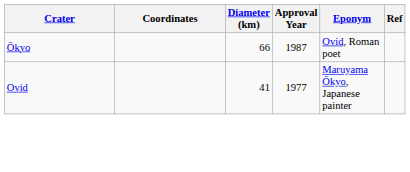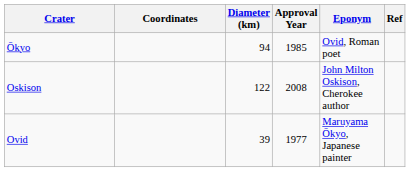Ōkyo | Diameter (km): 66 -> 94
Ōkyo | Approval Year: 1987 -> 1985
+ row: Oskison | 122 | 2008 | John Milton Oskison, Cherokee author
Ovid | Diameter (km): 41 -> 39
